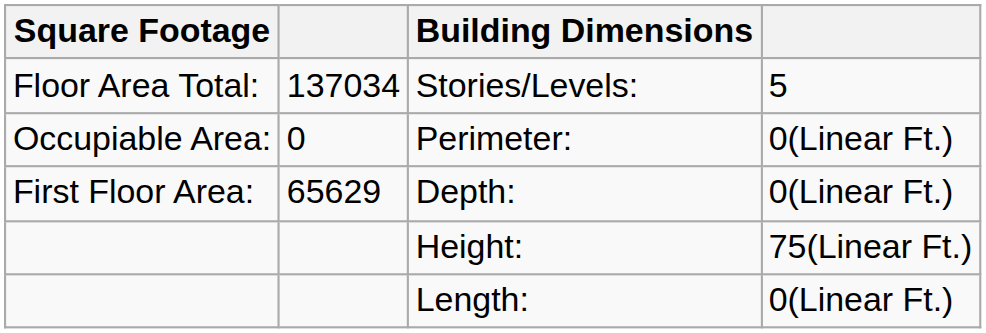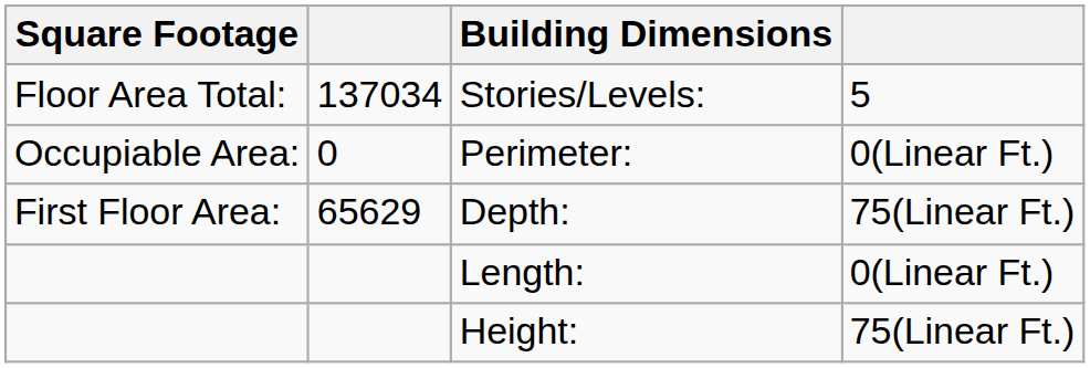Depth: | column 4: 0(Linear Ft.) -> 75(Linear Ft.)
rows swapped: Height: <-> Length:
